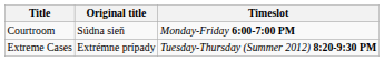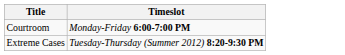- column: Original title | Súdna sieň | Extrémne prípady
